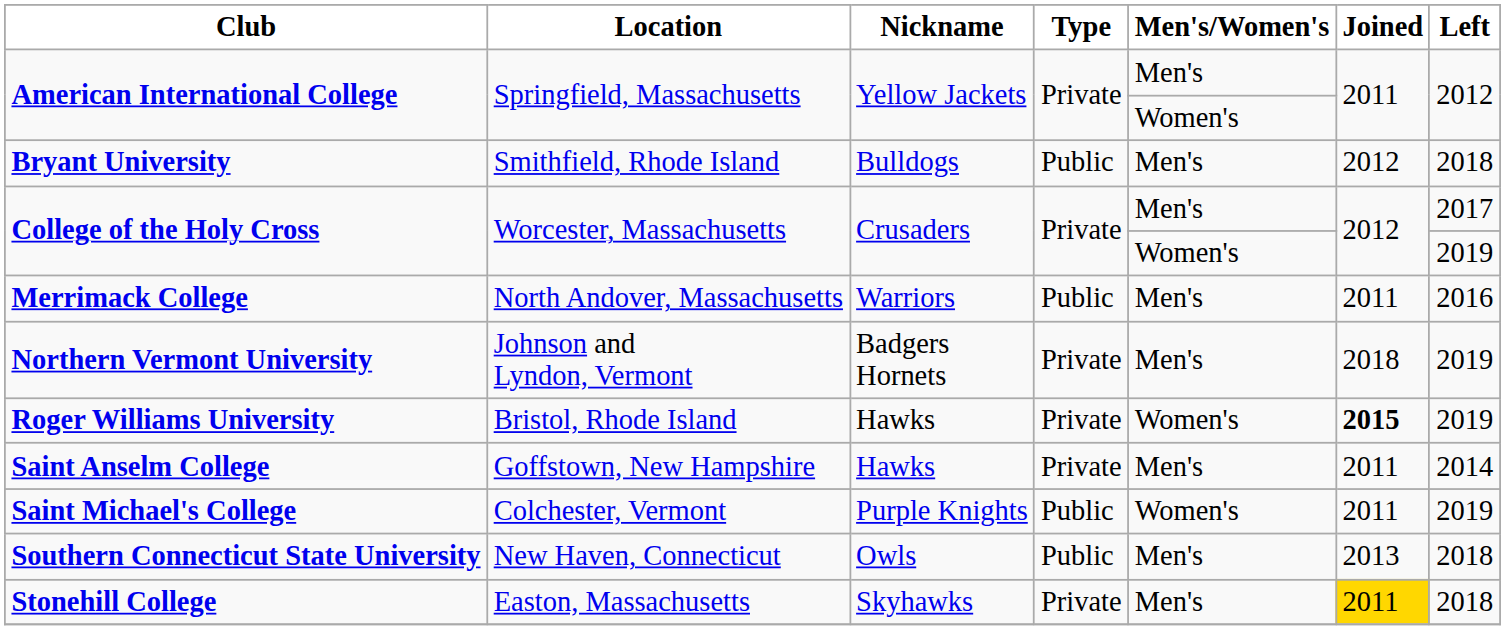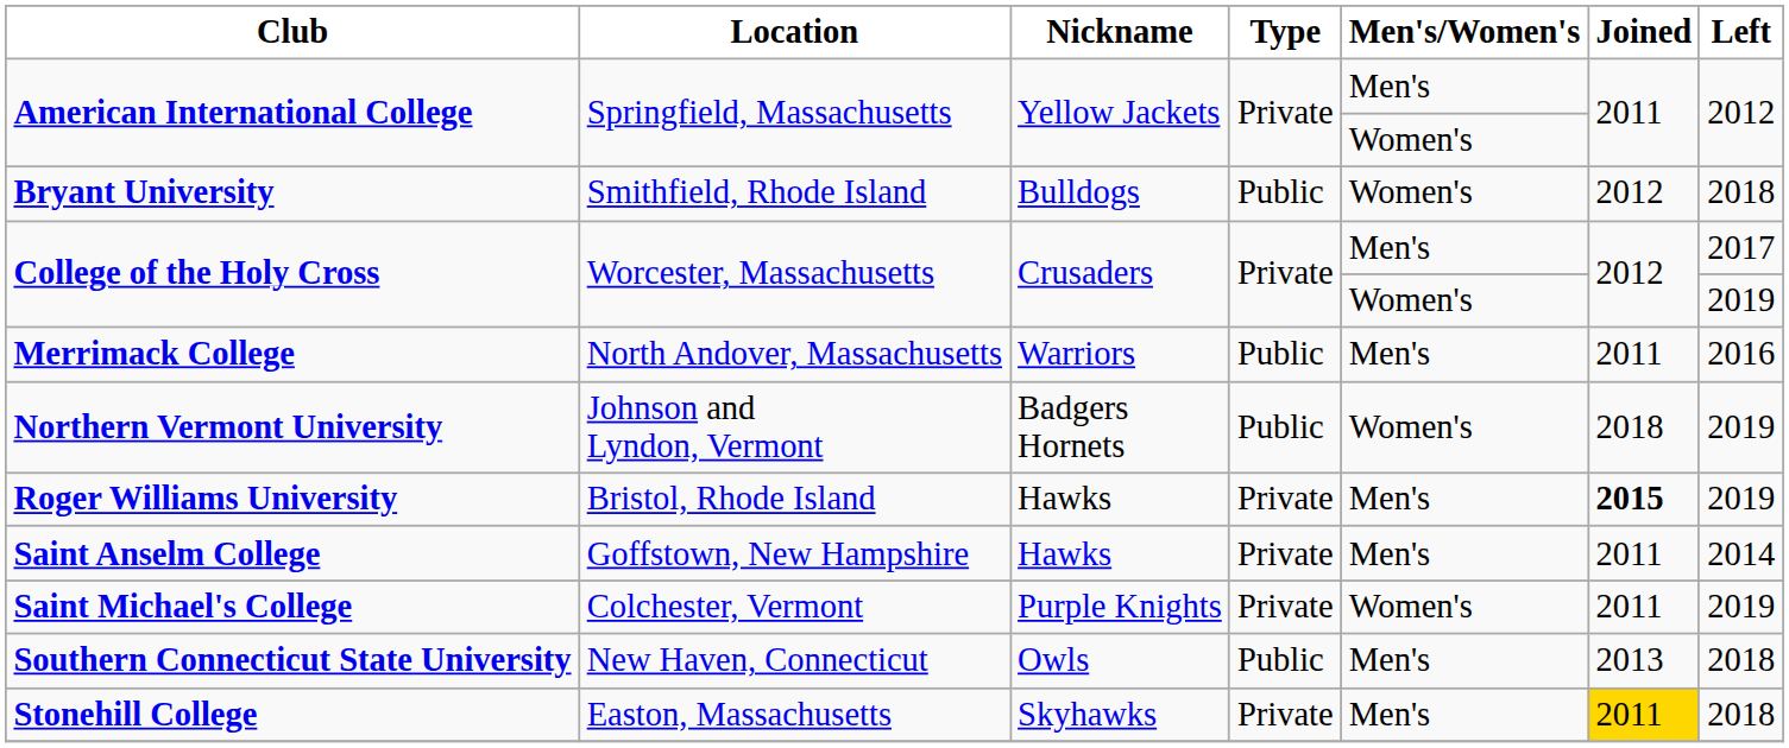Bryant University | Men's/Women's: Men's -> Women's
Northern Vermont University | Type: Private -> Public
Northern Vermont University | Men's/Women's: Men's -> Women's
Roger Williams University | Men's/Women's: Women's -> Men's
Saint Michael's College | Type: Public -> Private
